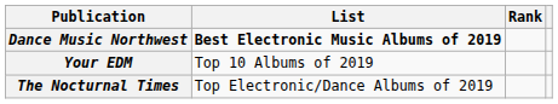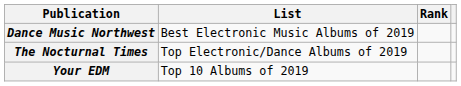Dance Music Northwest | List: bold -> normal
rows swapped: The Nocturnal Times <-> Your EDM
